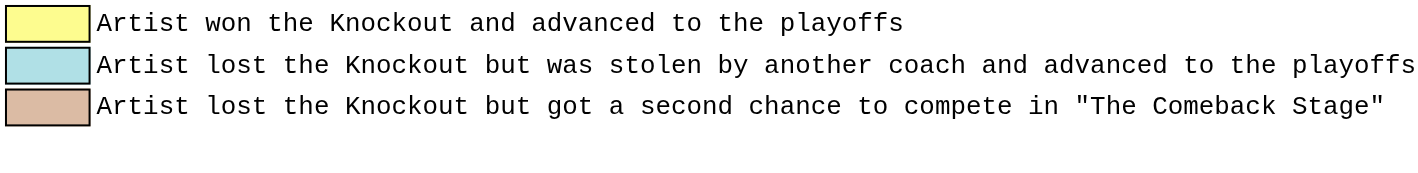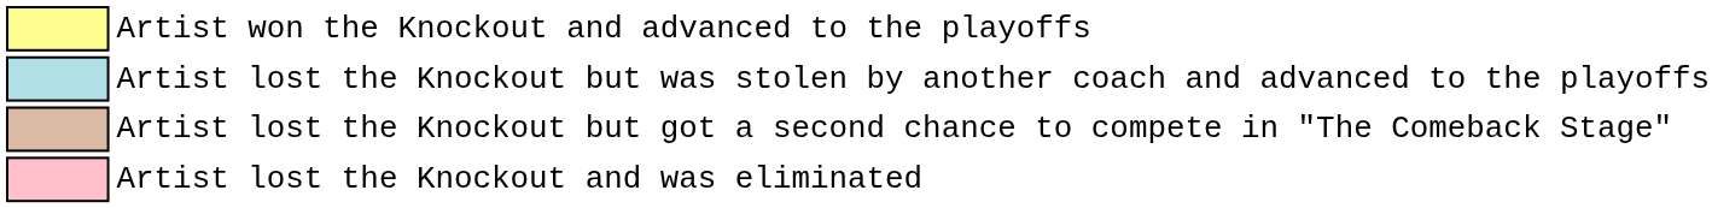+ row: Artist lost the Knockout and was eliminated
